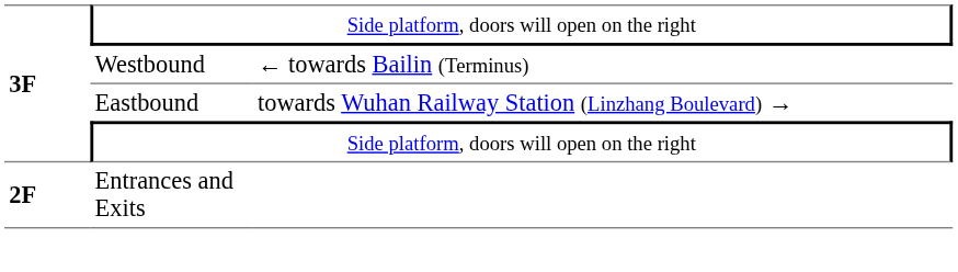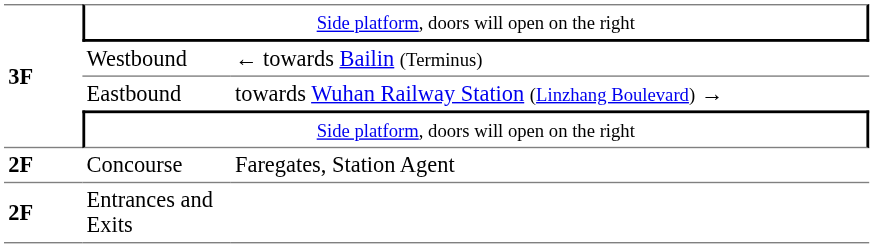+ row: 2F | Concourse | Faregates, Station Agent
